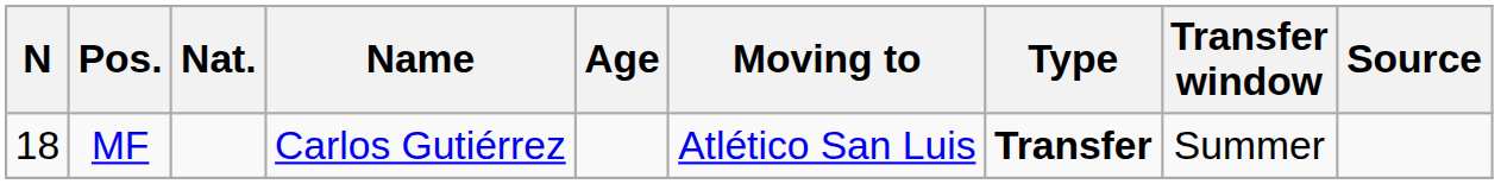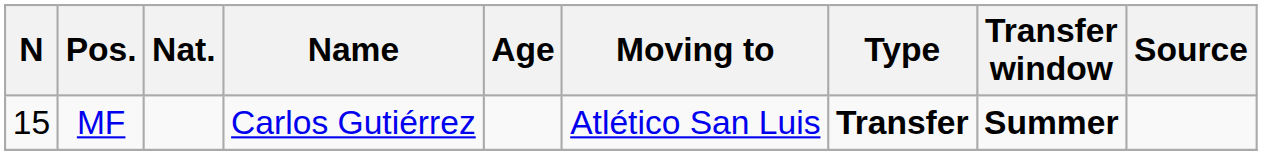MF | N: 18 -> 15
MF | Transfer window: normal -> bold
